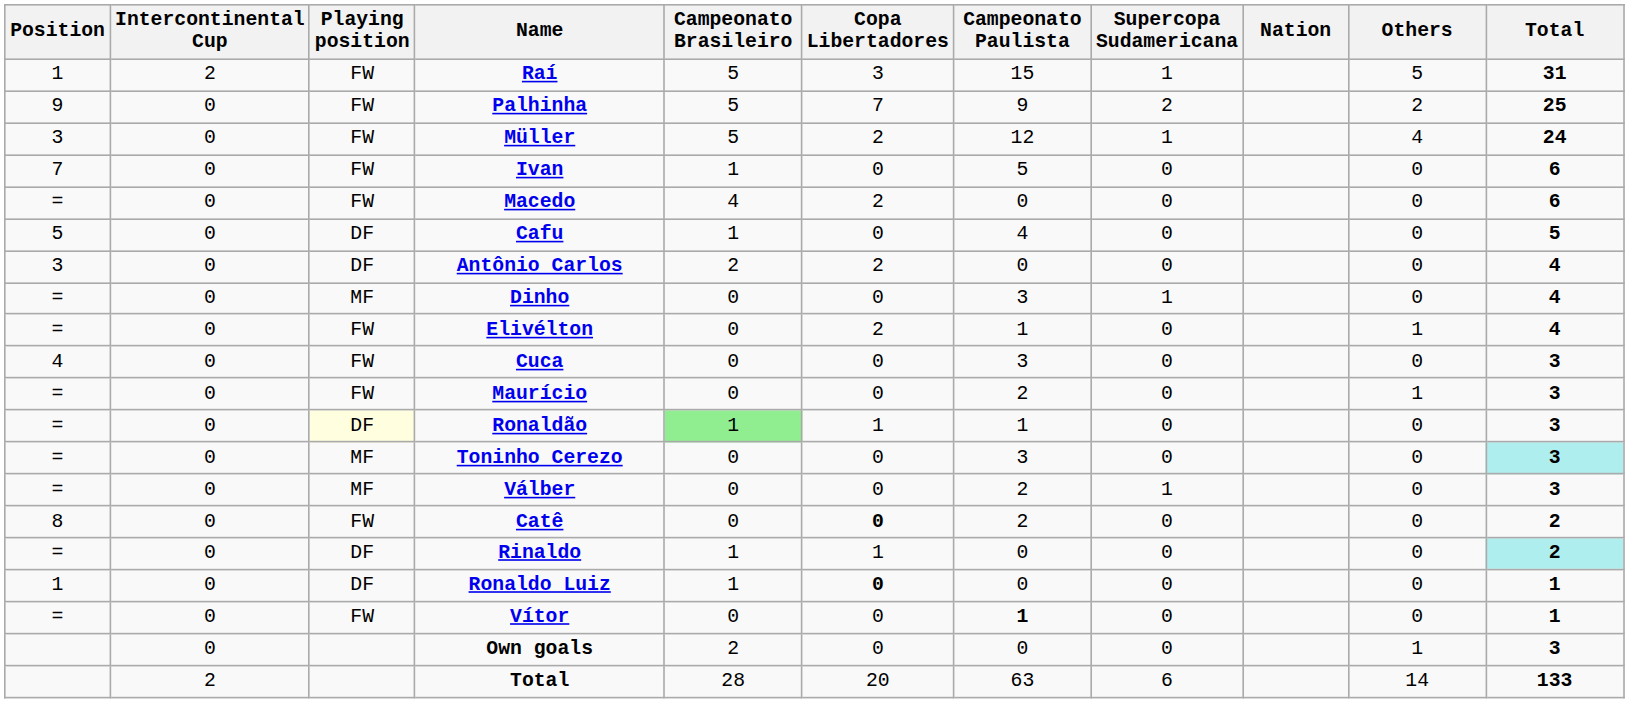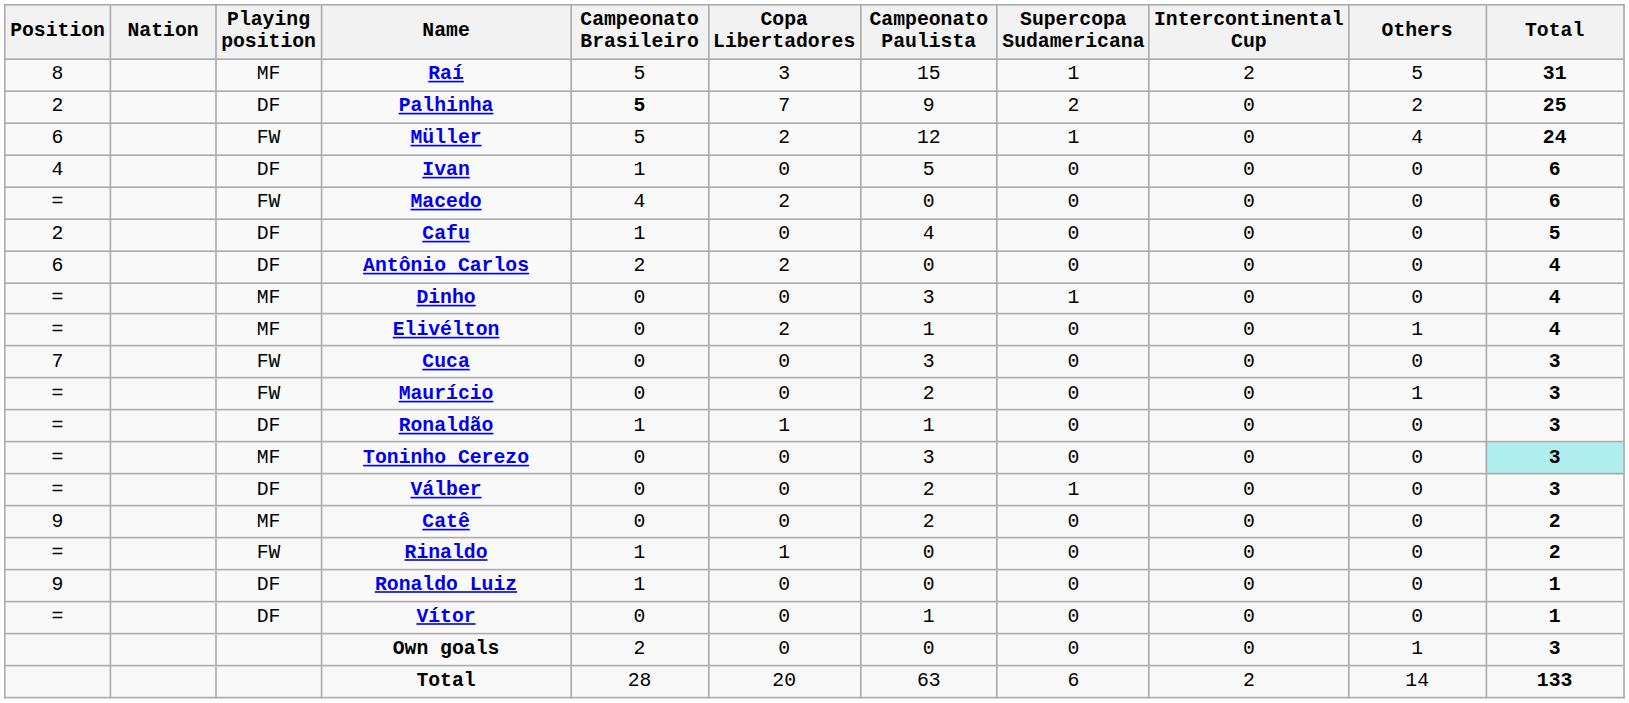columns swapped: Nation <-> Intercontinental Cup
Raí | Position: 1 -> 8
Raí | Playing position: FW -> MF
Palhinha | Position: 9 -> 2
Palhinha | Playing position: FW -> DF
Palhinha | Campeonato Brasileiro: normal -> bold
Müller | Position: 3 -> 6
Ivan | Position: 7 -> 4
Ivan | Playing position: FW -> DF
Cafu | Position: 5 -> 2
Antônio Carlos | Position: 3 -> 6
Elivélton | Playing position: FW -> MF
Cuca | Position: 4 -> 7
Ronaldão | Playing position: lightyellow background -> no background
Ronaldão | Campeonato Brasileiro: lightgreen background -> no background
Válber | Playing position: MF -> DF
Catê | Position: 8 -> 9
Catê | Playing position: FW -> MF
Catê | Copa Libertadores: bold -> normal
Rinaldo | Playing position: DF -> FW
Rinaldo | Total: paleturquoise background -> no background
Ronaldo Luiz | Position: 1 -> 9
Ronaldo Luiz | Copa Libertadores: bold -> normal
Vítor | Playing position: FW -> DF
Vítor | Campeonato Paulista: bold -> normal
